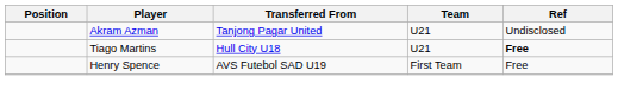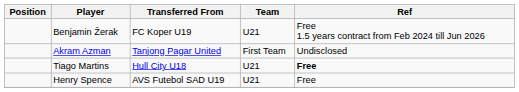+ row: Benjamin Žerak | FC Koper U19 | U21 | Free 1.5 years contract from Feb 2024 till Jun 2026
Akram Azman | Team: U21 -> First Team
Henry Spence | Team: First Team -> U21
